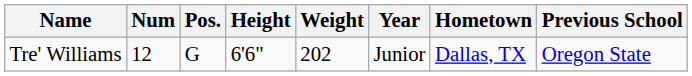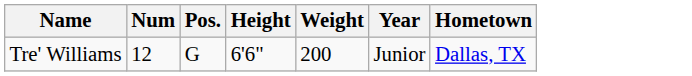- column: Previous School | Oregon State
Tre' Williams | Weight: 202 -> 200
